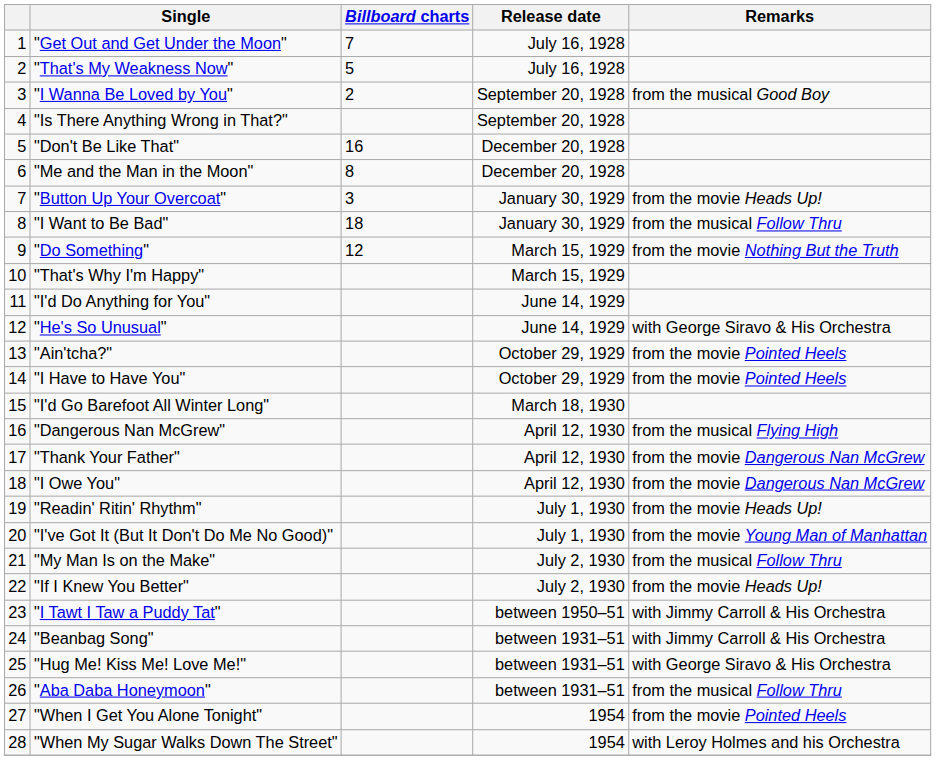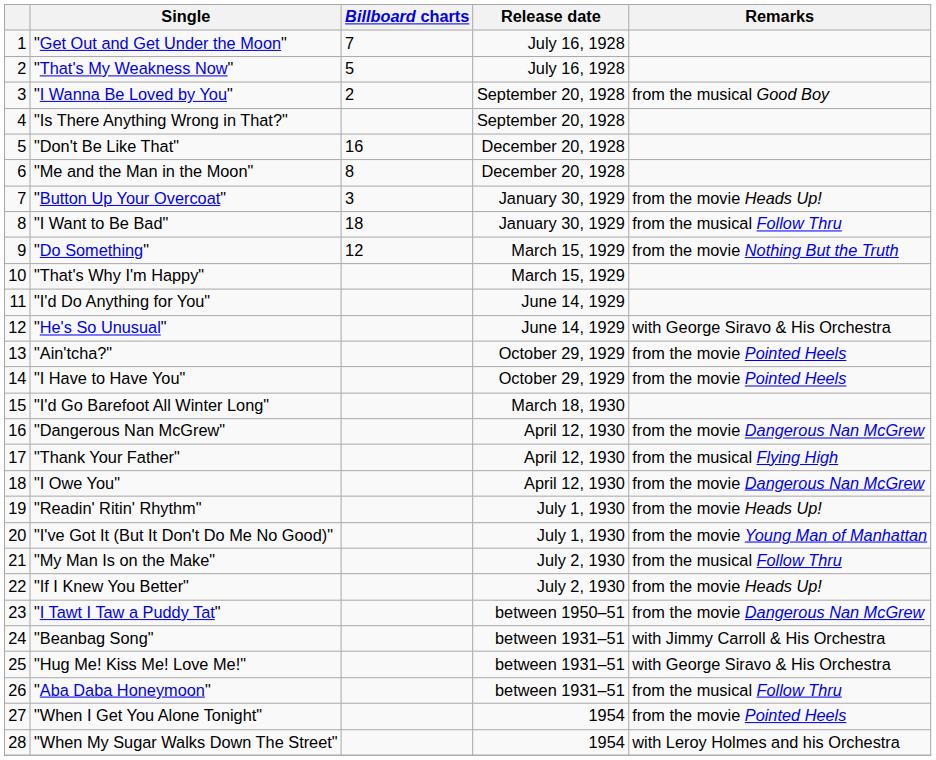"Dangerous Nan McGrew" | Remarks: from the musical Flying High -> from the movie Dangerous Nan McGrew
"Thank Your Father" | Remarks: from the movie Dangerous Nan McGrew -> from the musical Flying High
"I Tawt I Taw a Puddy Tat" | Remarks: with Jimmy Carroll & His Orchestra -> from the movie Dangerous Nan McGrew
